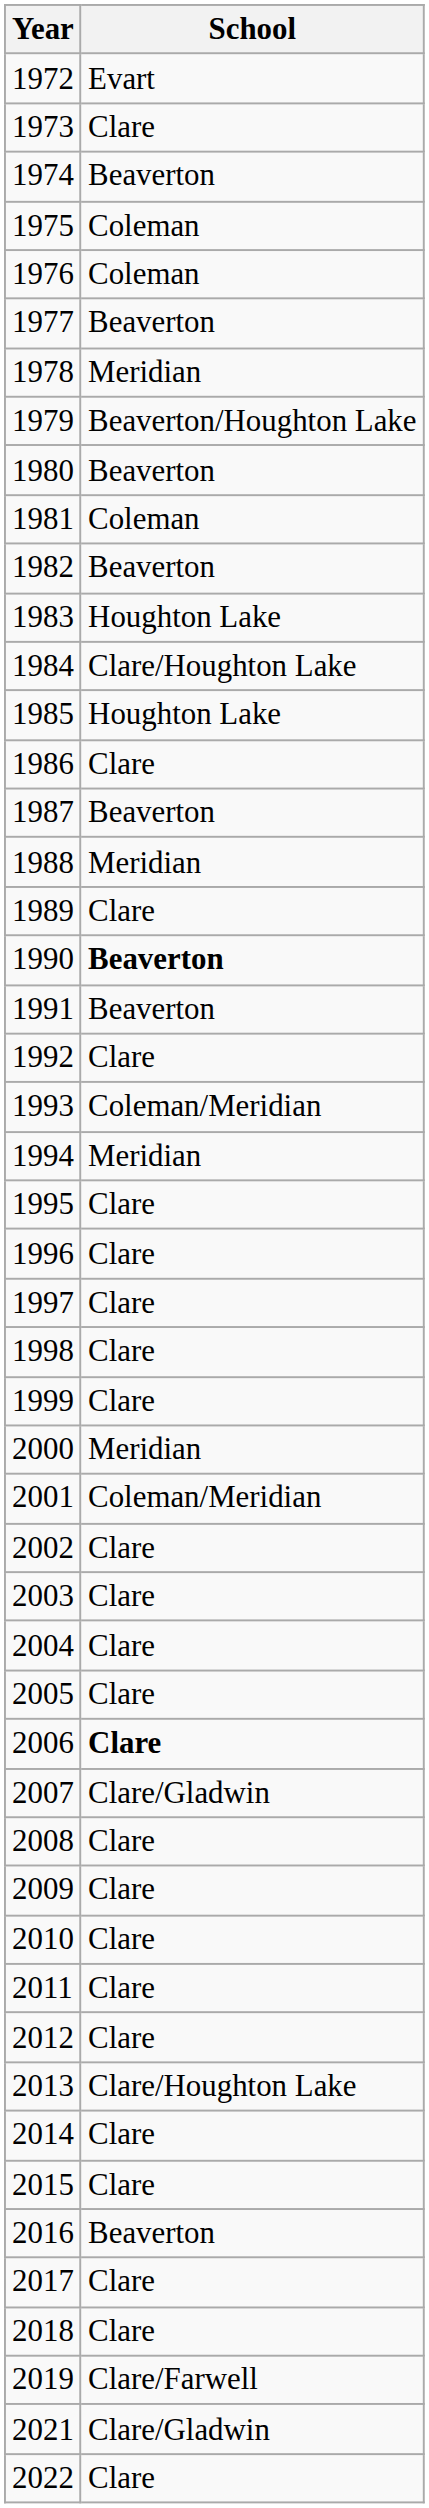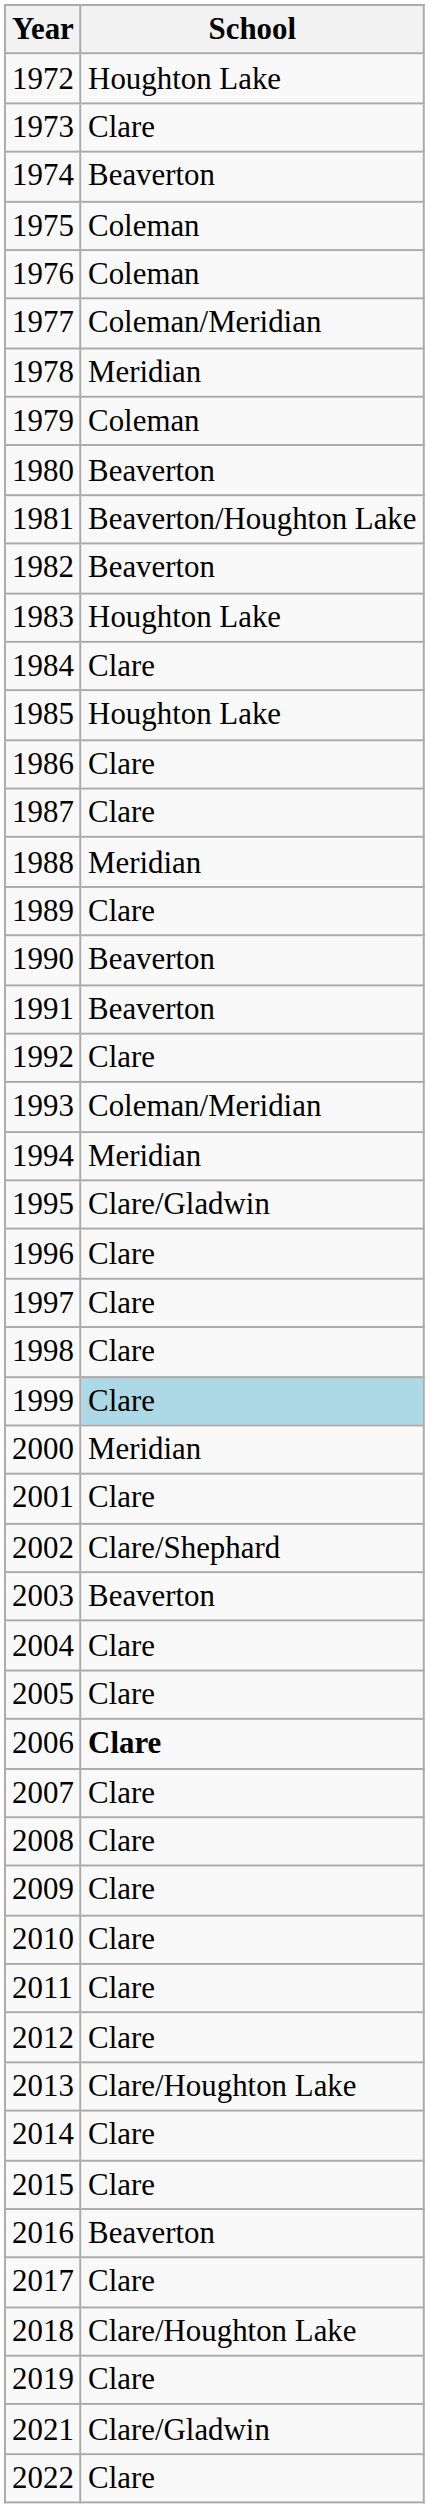1972 | School: Evart -> Houghton Lake
1977 | School: Beaverton -> Coleman/Meridian
1979 | School: Beaverton/Houghton Lake -> Coleman
1981 | School: Coleman -> Beaverton/Houghton Lake
1984 | School: Clare/Houghton Lake -> Clare
1987 | School: Beaverton -> Clare
1990 | School: bold -> normal
1995 | School: Clare -> Clare/Gladwin
1999 | School: no background -> lightblue background
2001 | School: Coleman/Meridian -> Clare
2002 | School: Clare -> Clare/Shephard
2003 | School: Clare -> Beaverton
2007 | School: Clare/Gladwin -> Clare
2018 | School: Clare -> Clare/Houghton Lake
2019 | School: Clare/Farwell -> Clare
